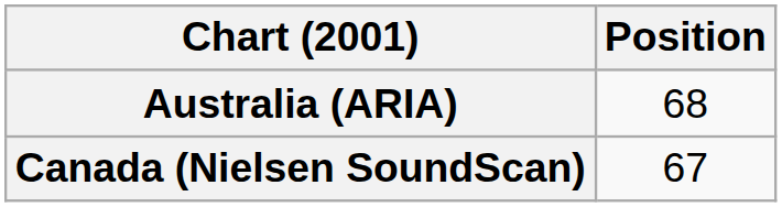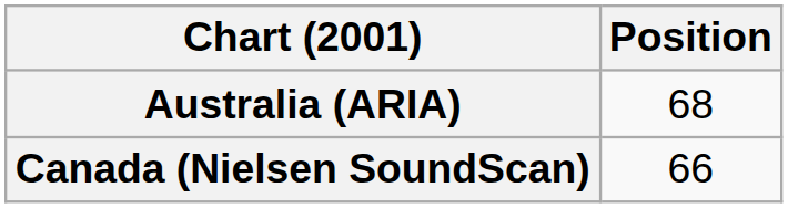Canada (Nielsen SoundScan) | Position: 67 -> 66
